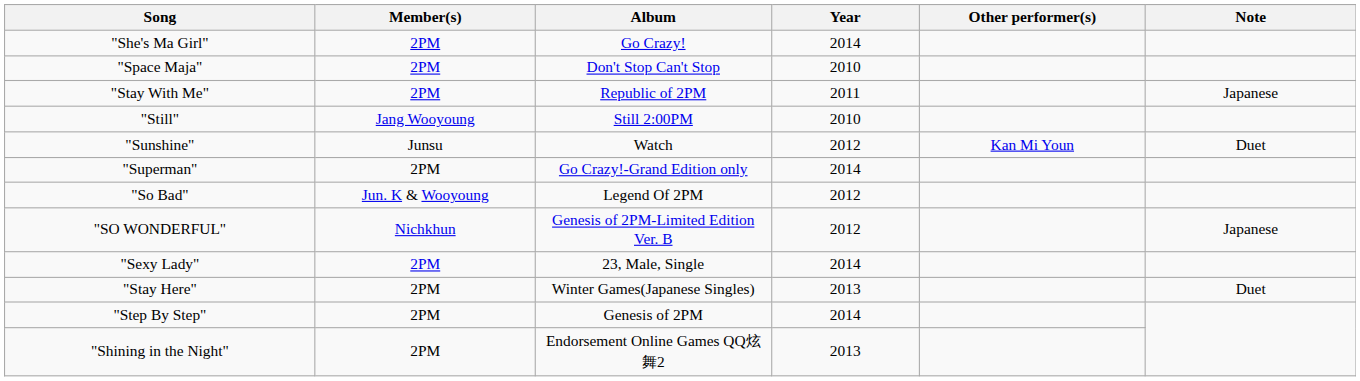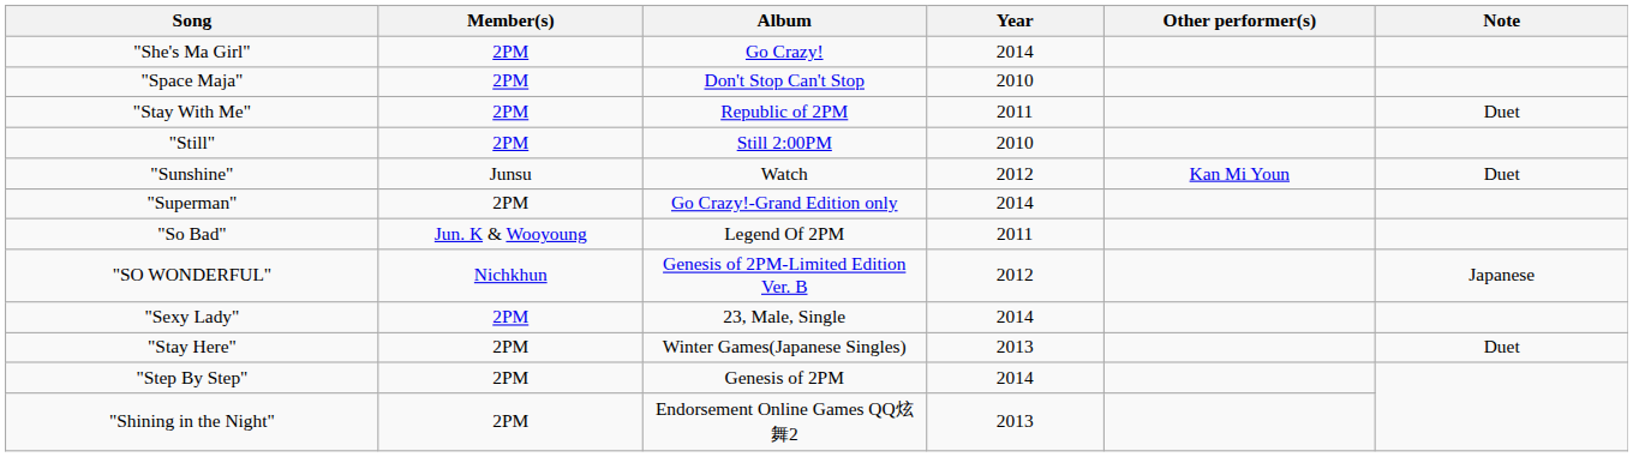"Stay With Me" | Note: Japanese -> Duet
"Still" | Member(s): Jang Wooyoung -> 2PM
"So Bad" | Year: 2012 -> 2011
